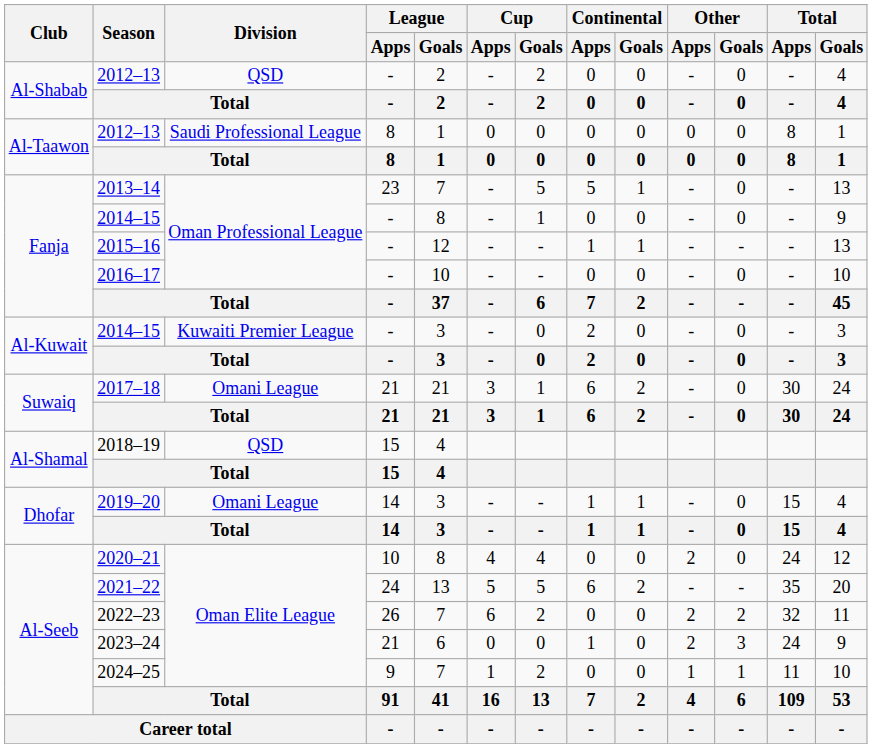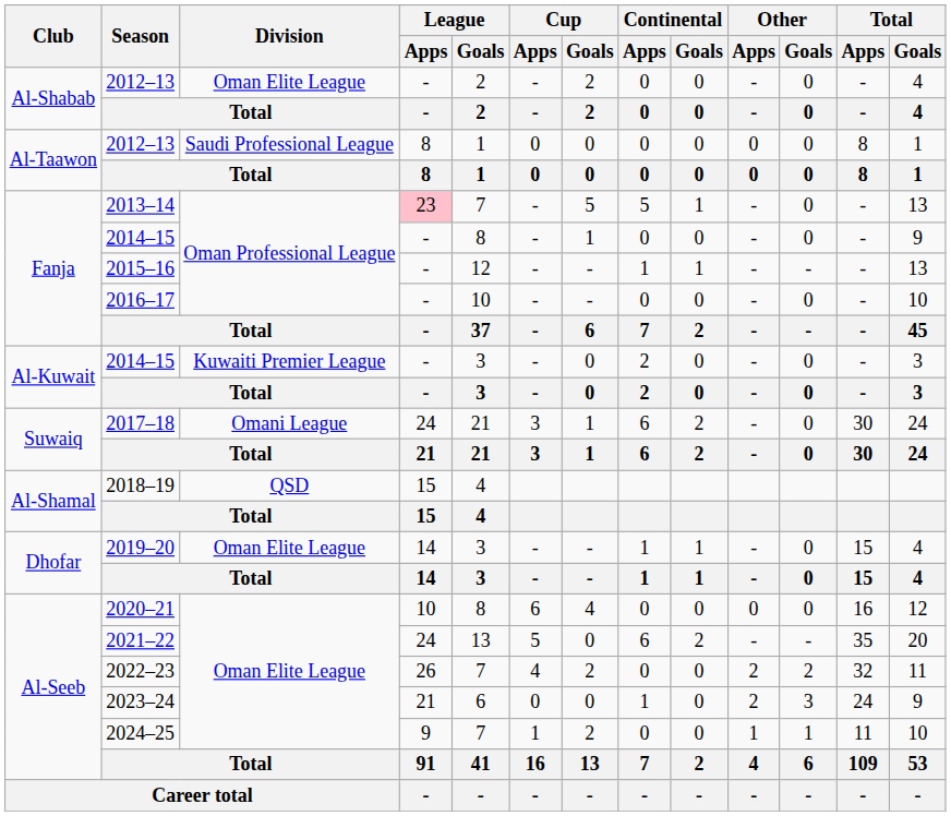Al-Shabab / 2012–13 | Division: QSD -> Oman Elite League
2013–14 | League / Apps: no background -> pink background
2017–18 | League / Apps: 21 -> 24
2019–20 | Division: Omani League -> Oman Elite League
2020–21 | Cup / Apps: 4 -> 6
2020–21 | Other / Apps: 2 -> 0
2020–21 | Total / Apps: 24 -> 16
2021–22 | Cup / Goals: 5 -> 0
2022–23 | Cup / Apps: 6 -> 4
